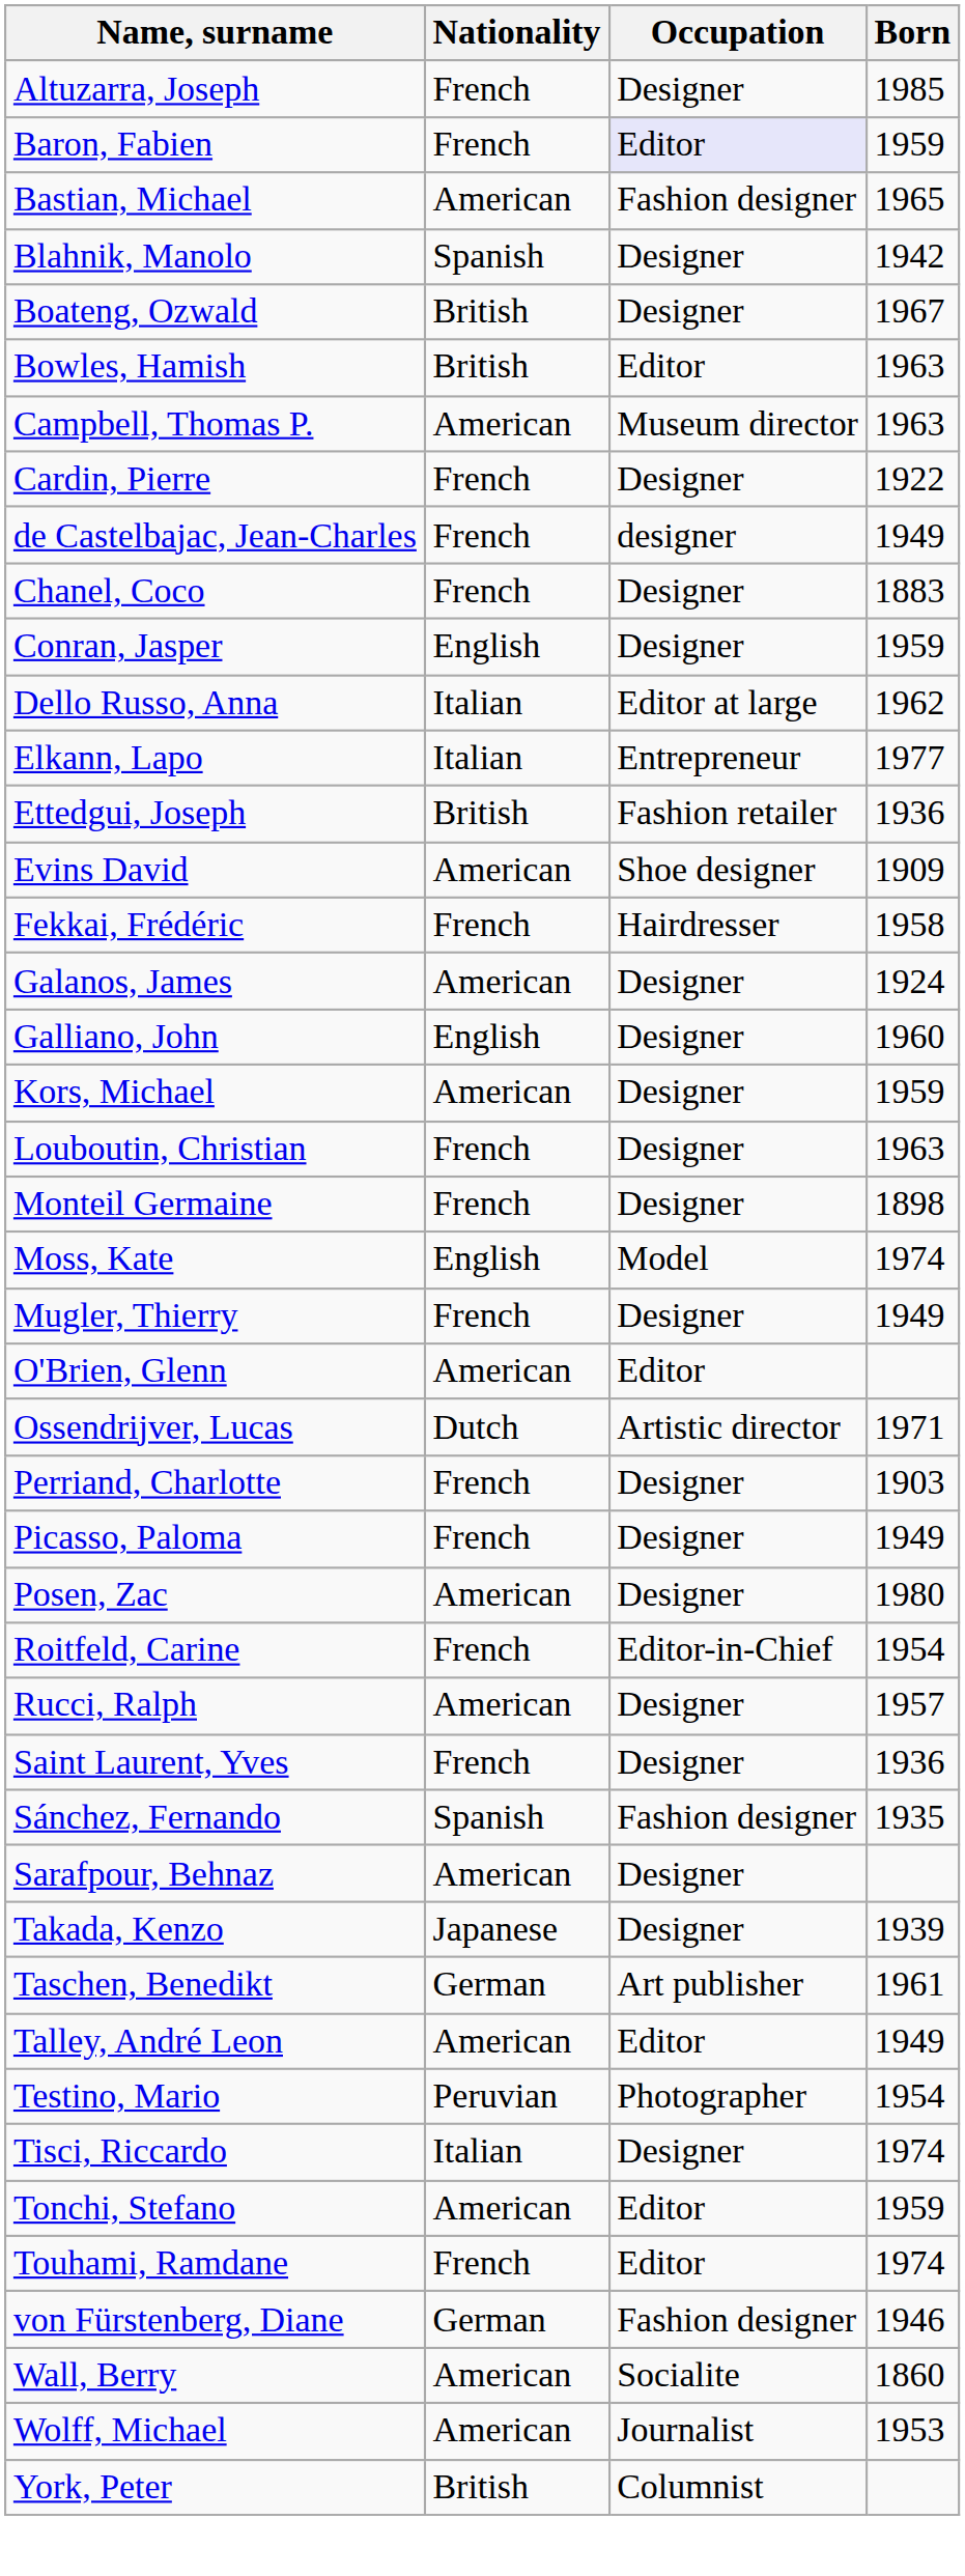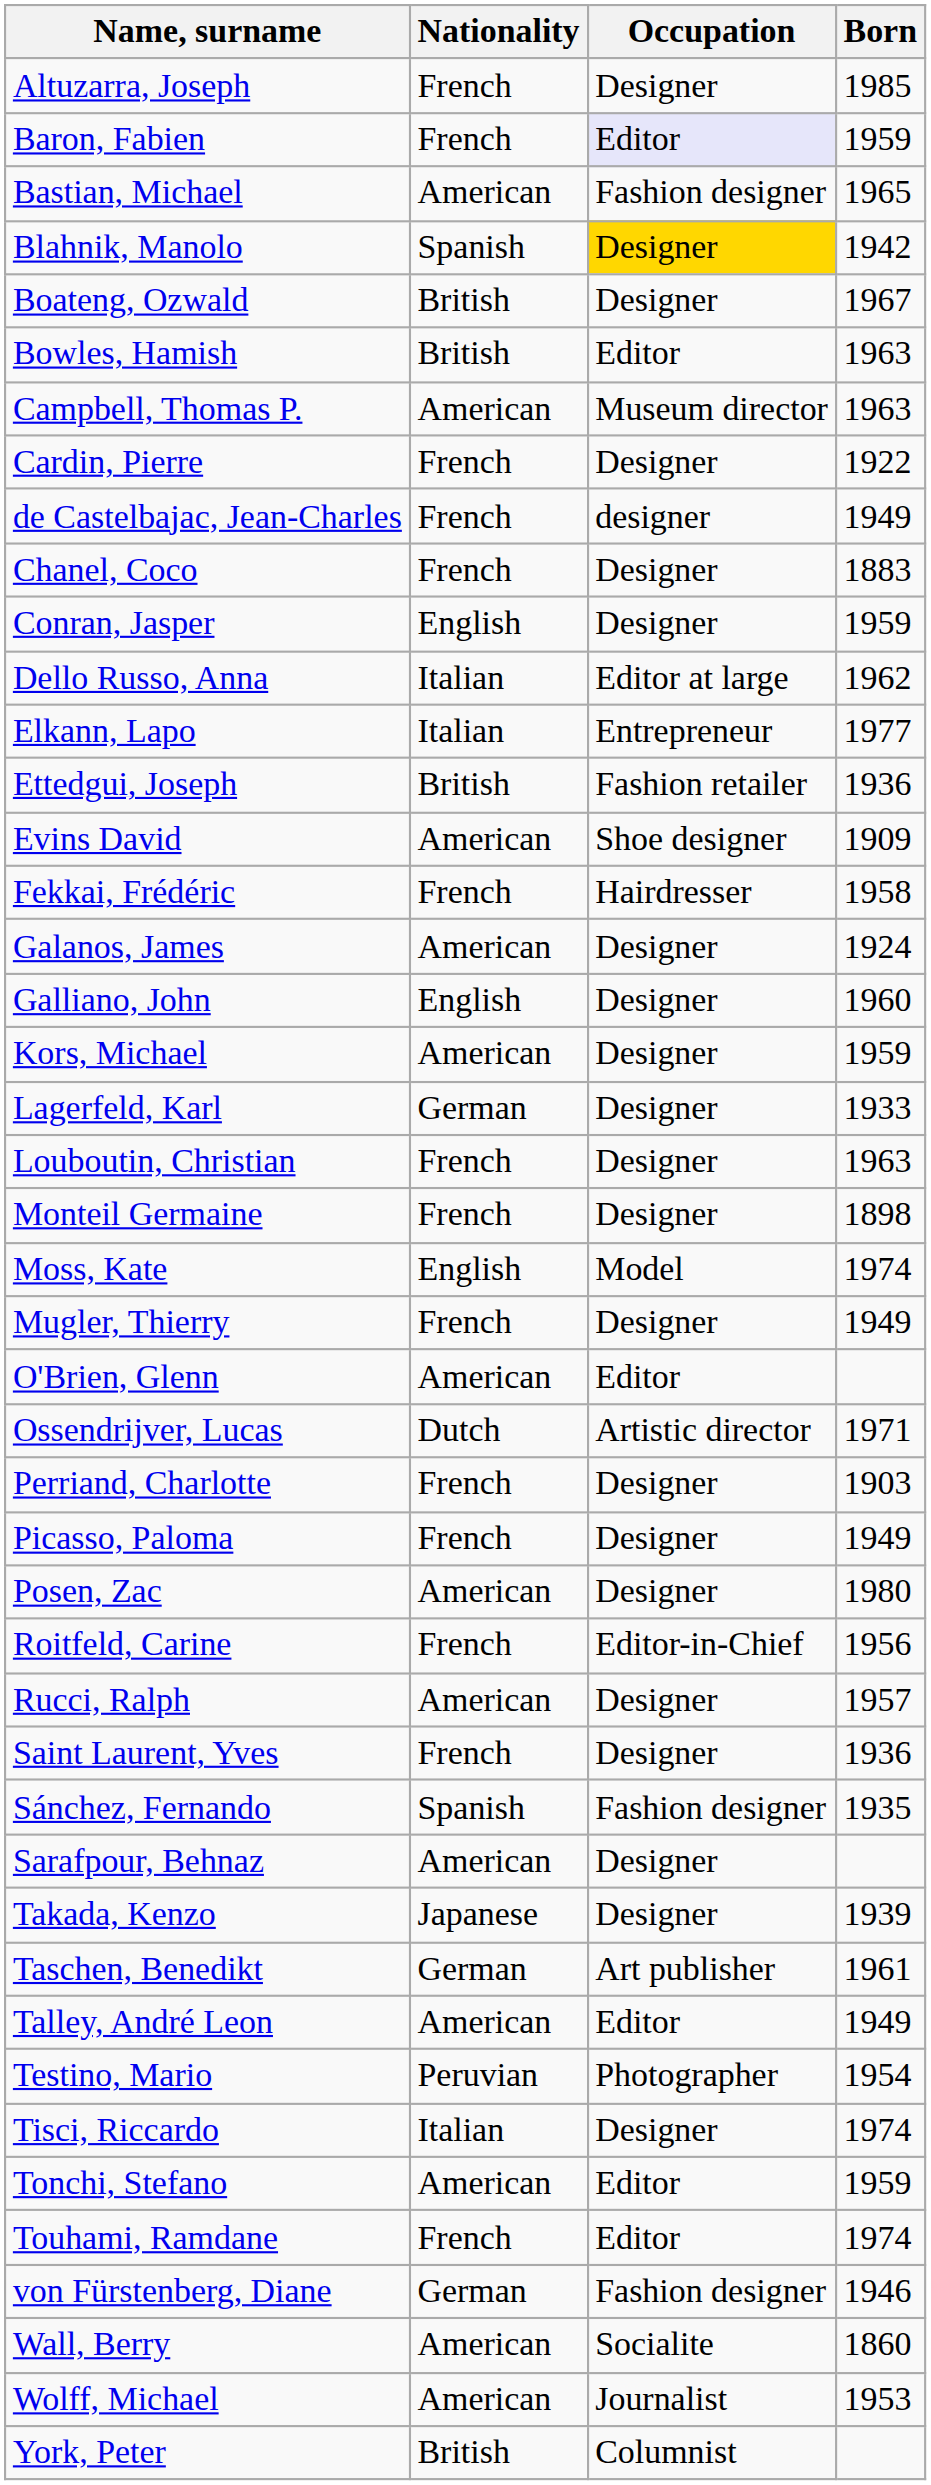Blahnik, Manolo | Occupation: no background -> gold background
+ row: Lagerfeld, Karl | German | Designer | 1933
Roitfeld, Carine | Born: 1954 -> 1956
